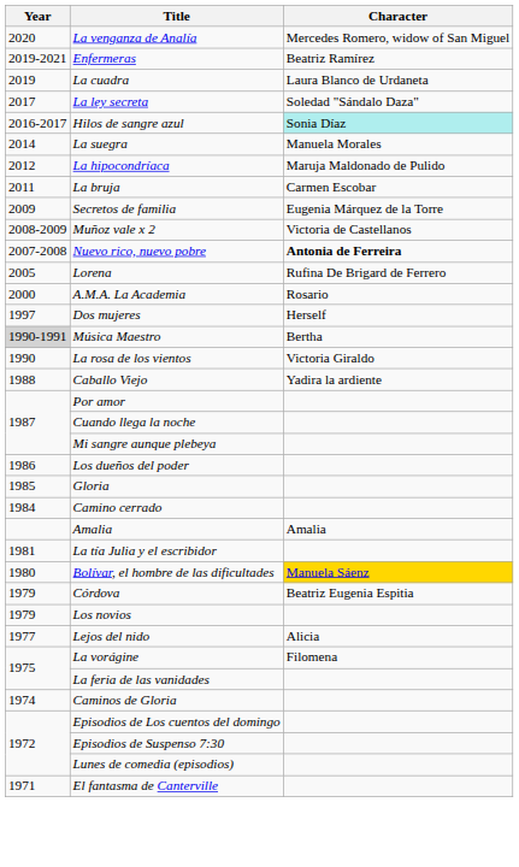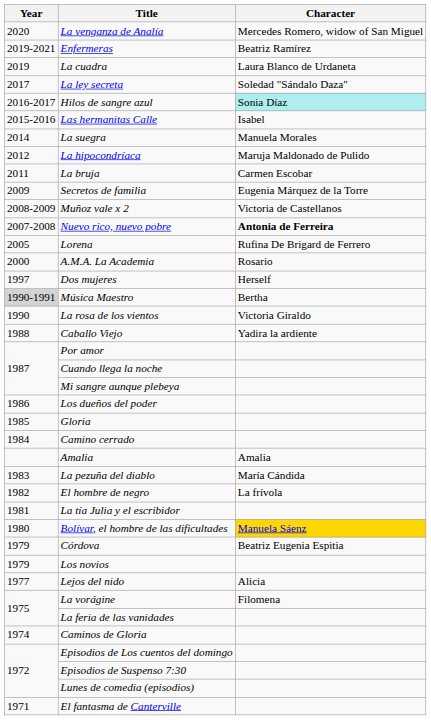+ row: 2015-2016 | Las hermanitas Calle | Isabel
+ row: 1983 | La pezuña del diablo | María Cándida
+ row: 1982 | El hombre de negro | La frívola
